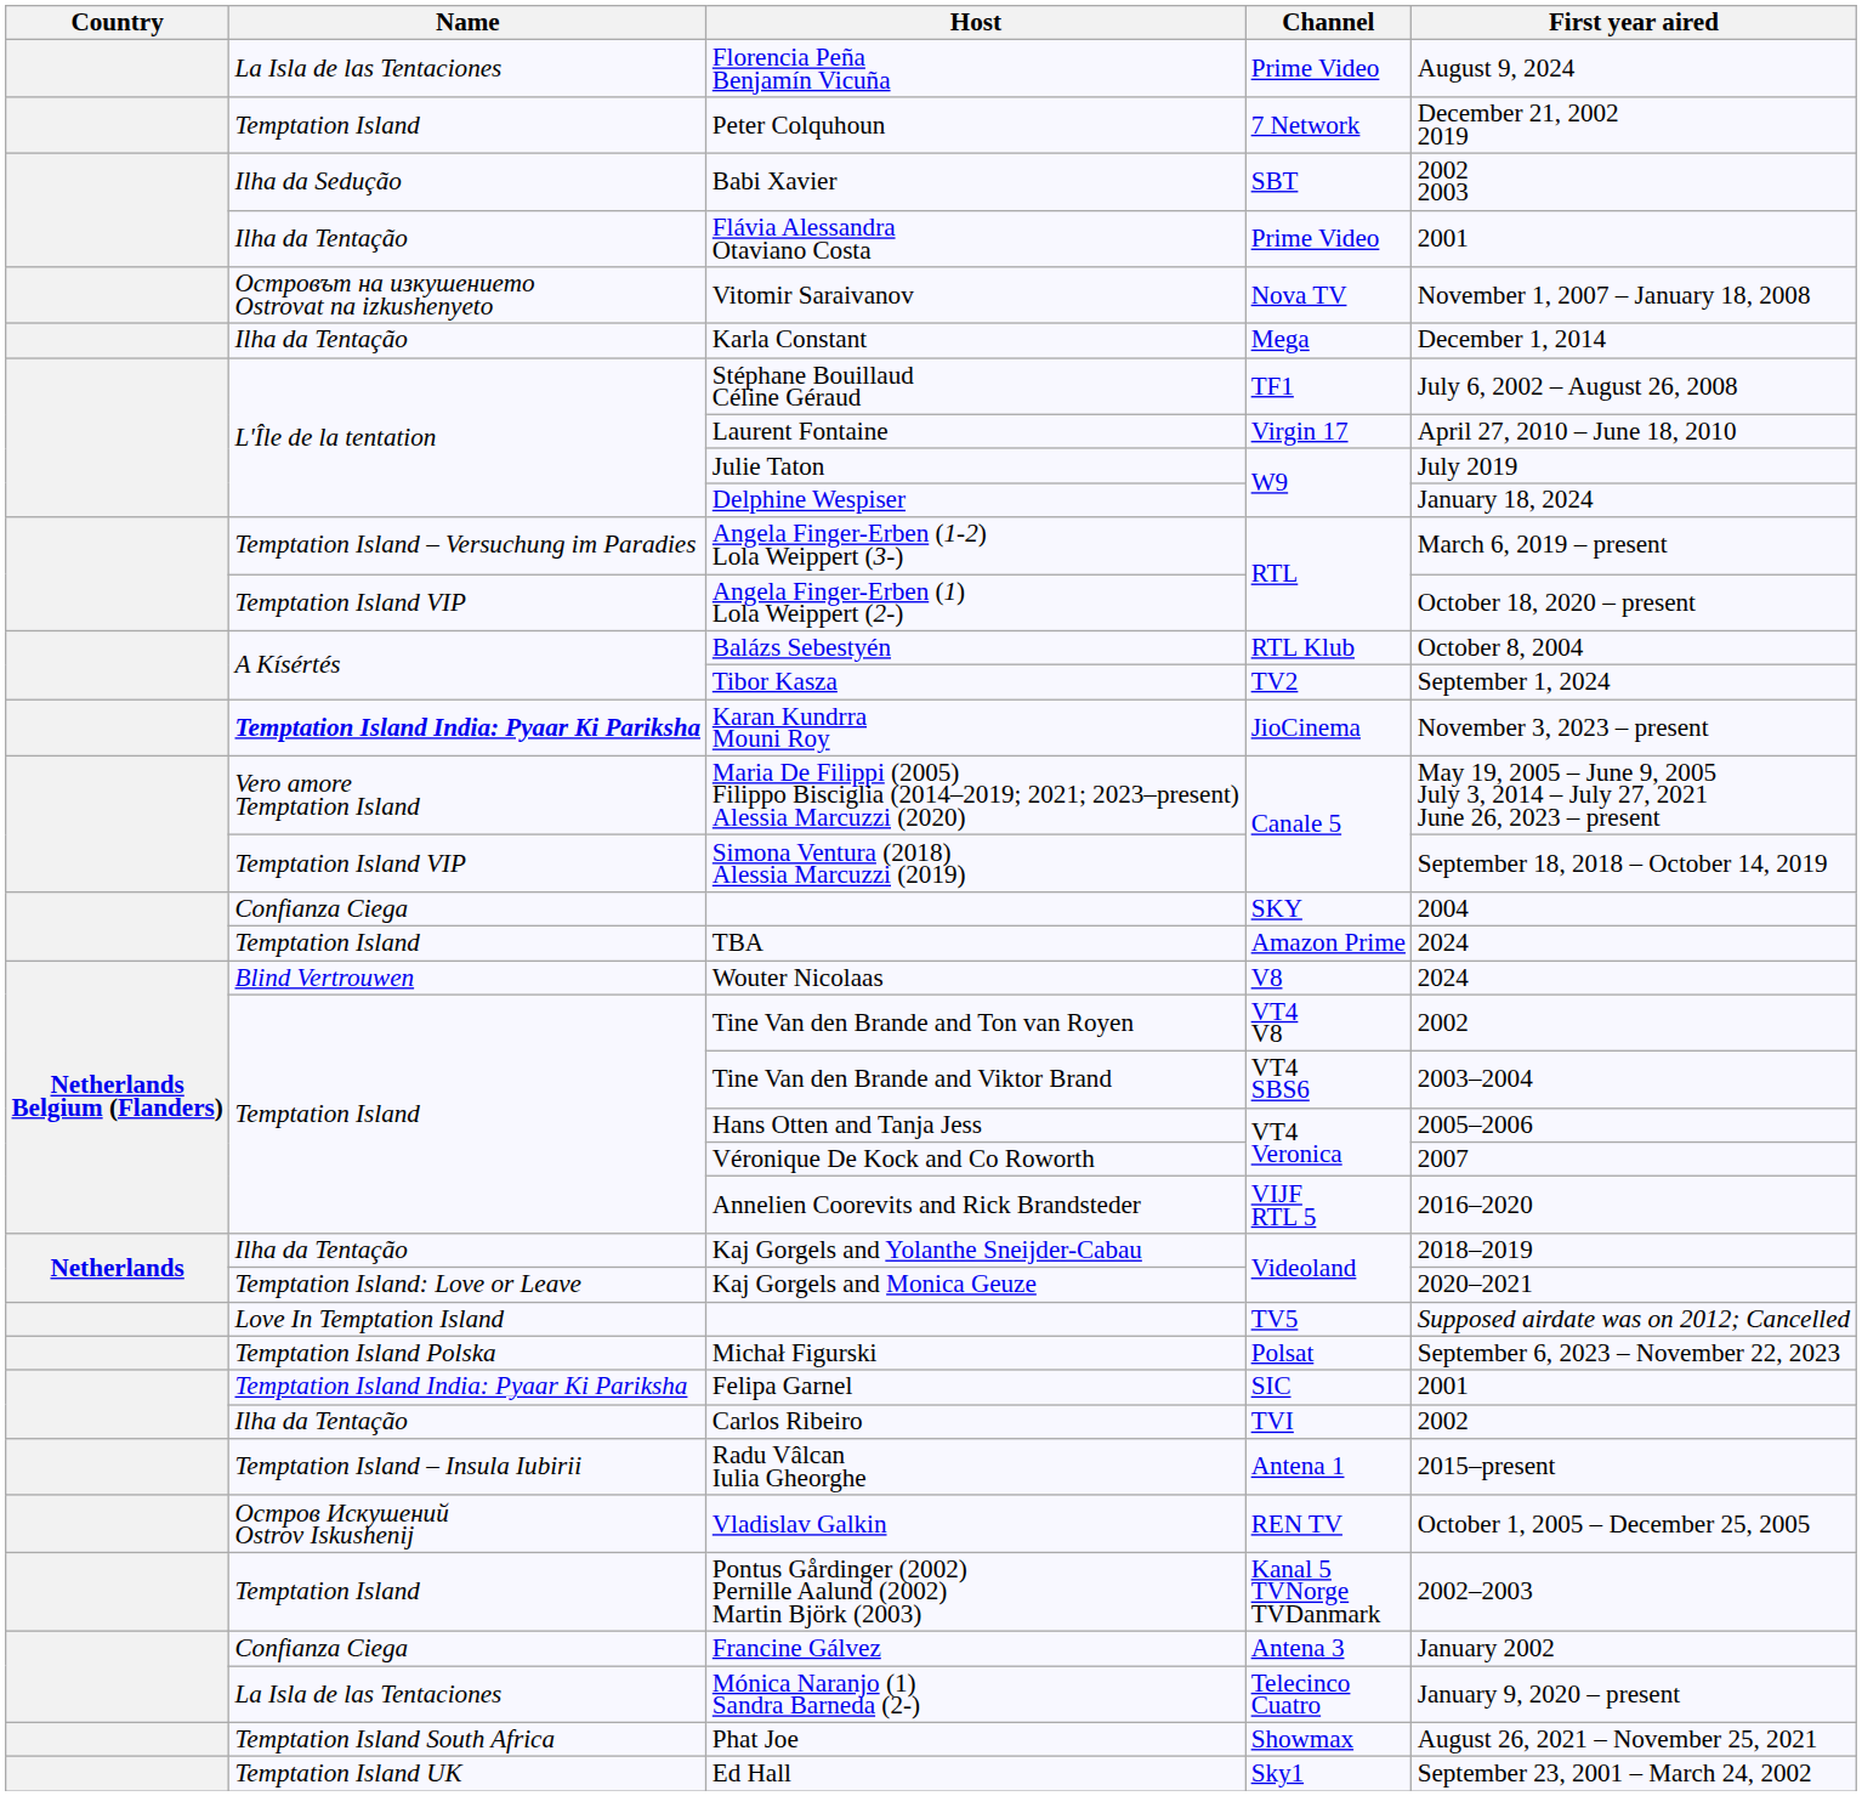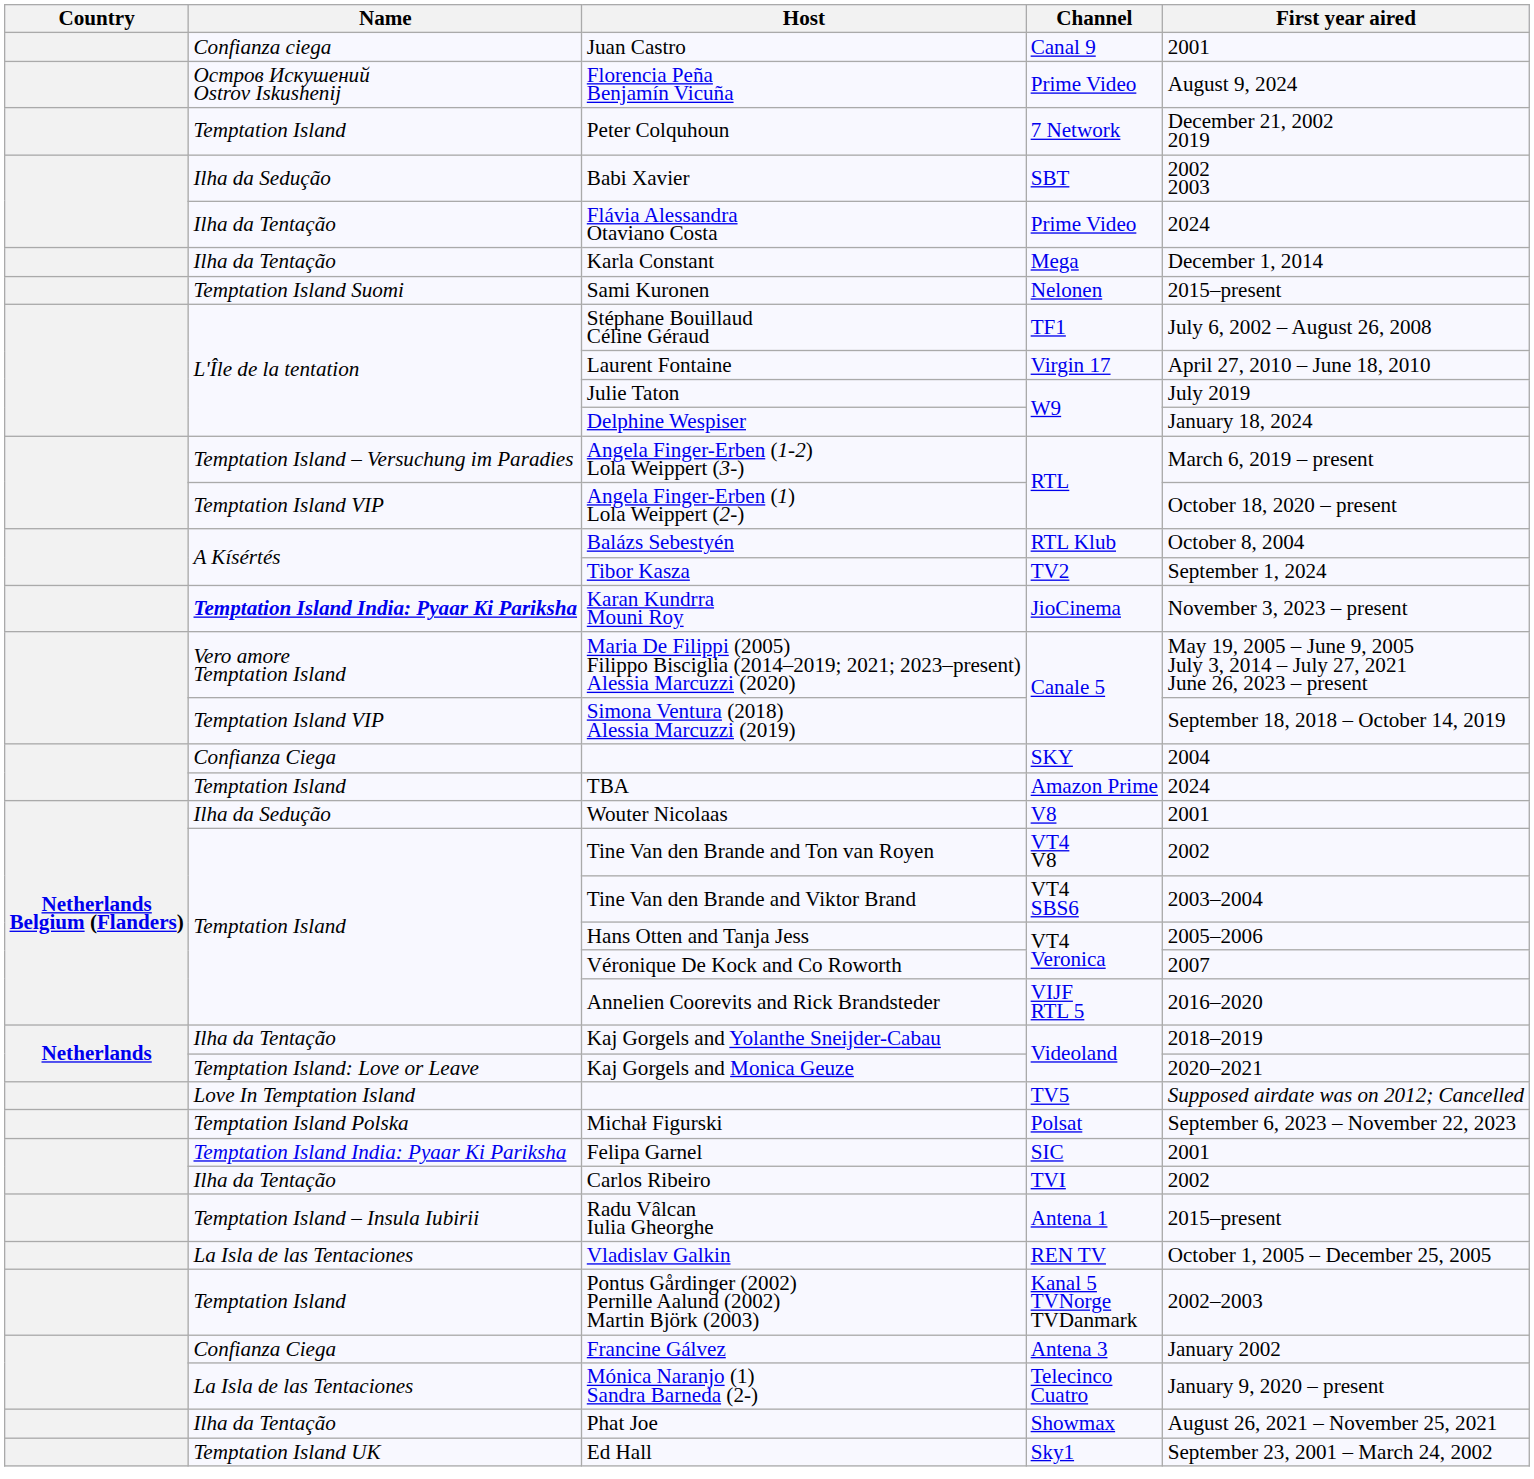+ row: Confianza ciega | Juan Castro | Canal 9 | 2001
Florencia Peña Benjamín Vicuña | Name: La Isla de las Tentaciones -> Остров Искушений Ostrov Iskushenij
Flávia Alessandra Otaviano Costa | First year aired: 2001 -> 2024
- row: Островът на изкушението Ostrovat na izkushenyeto | Vitomir Saraivanov | Nova TV | November 1, 2007 – January 18, 2008
+ row: Temptation Island Suomi | Sami Kuronen | Nelonen | 2015–present
Wouter Nicolaas | Name: Blind Vertrouwen -> Ilha da Sedução
Wouter Nicolaas | First year aired: 2024 -> 2001
Vladislav Galkin | Name: Остров Искушений Ostrov Iskushenij -> La Isla de las Tentaciones
Phat Joe | Name: Temptation Island South Africa -> Ilha da Tentação
